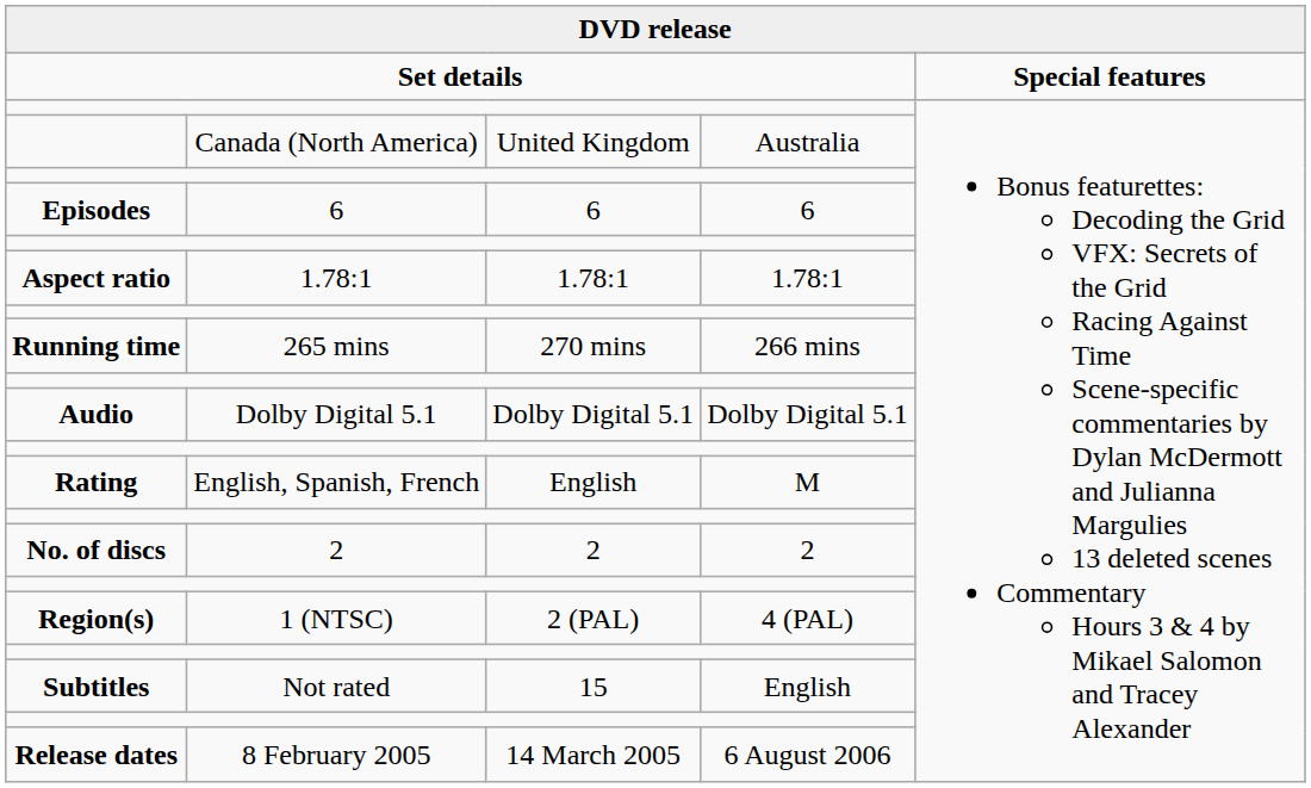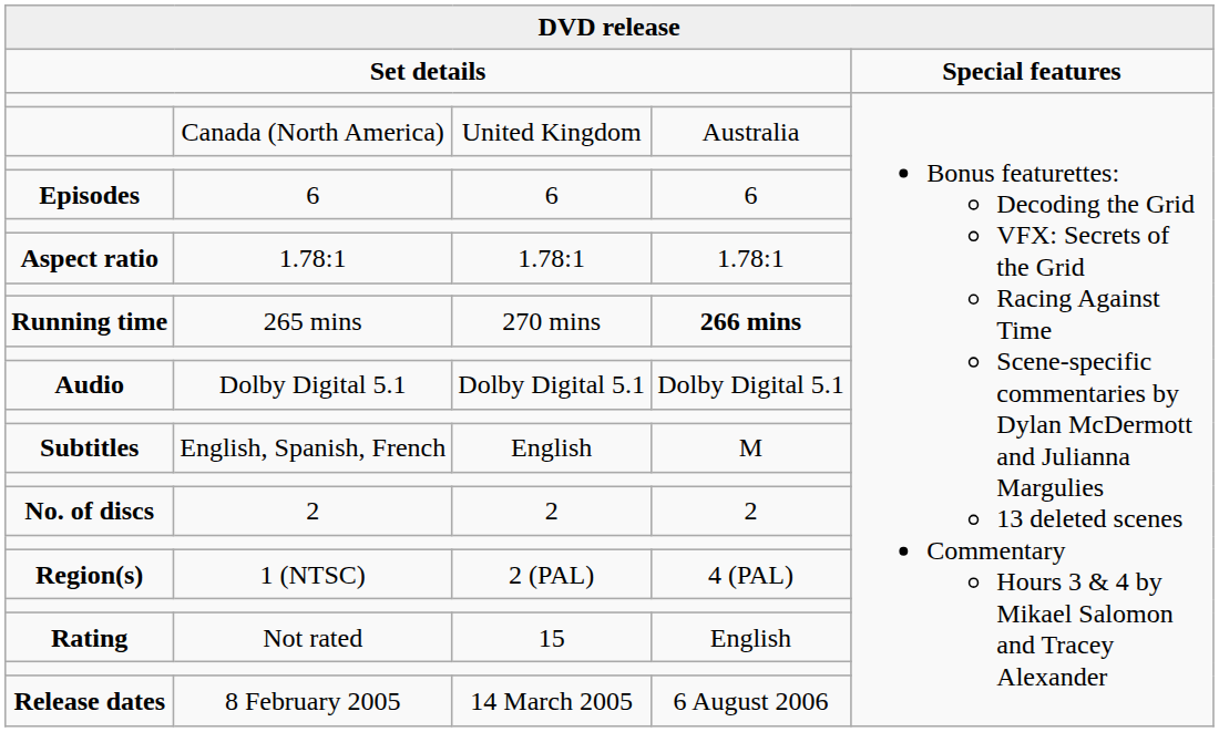265 mins | column 4: normal -> bold
English, Spanish, French | column 1: Rating -> Subtitles
Not rated | column 1: Subtitles -> Rating
